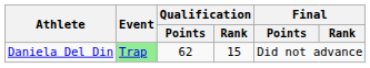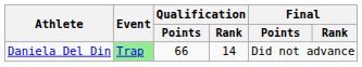Daniela Del Din | Qualification / Points: 62 -> 66
Daniela Del Din | Qualification / Rank: 15 -> 14
